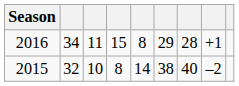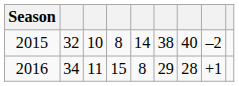rows swapped: 2016 <-> 2015
